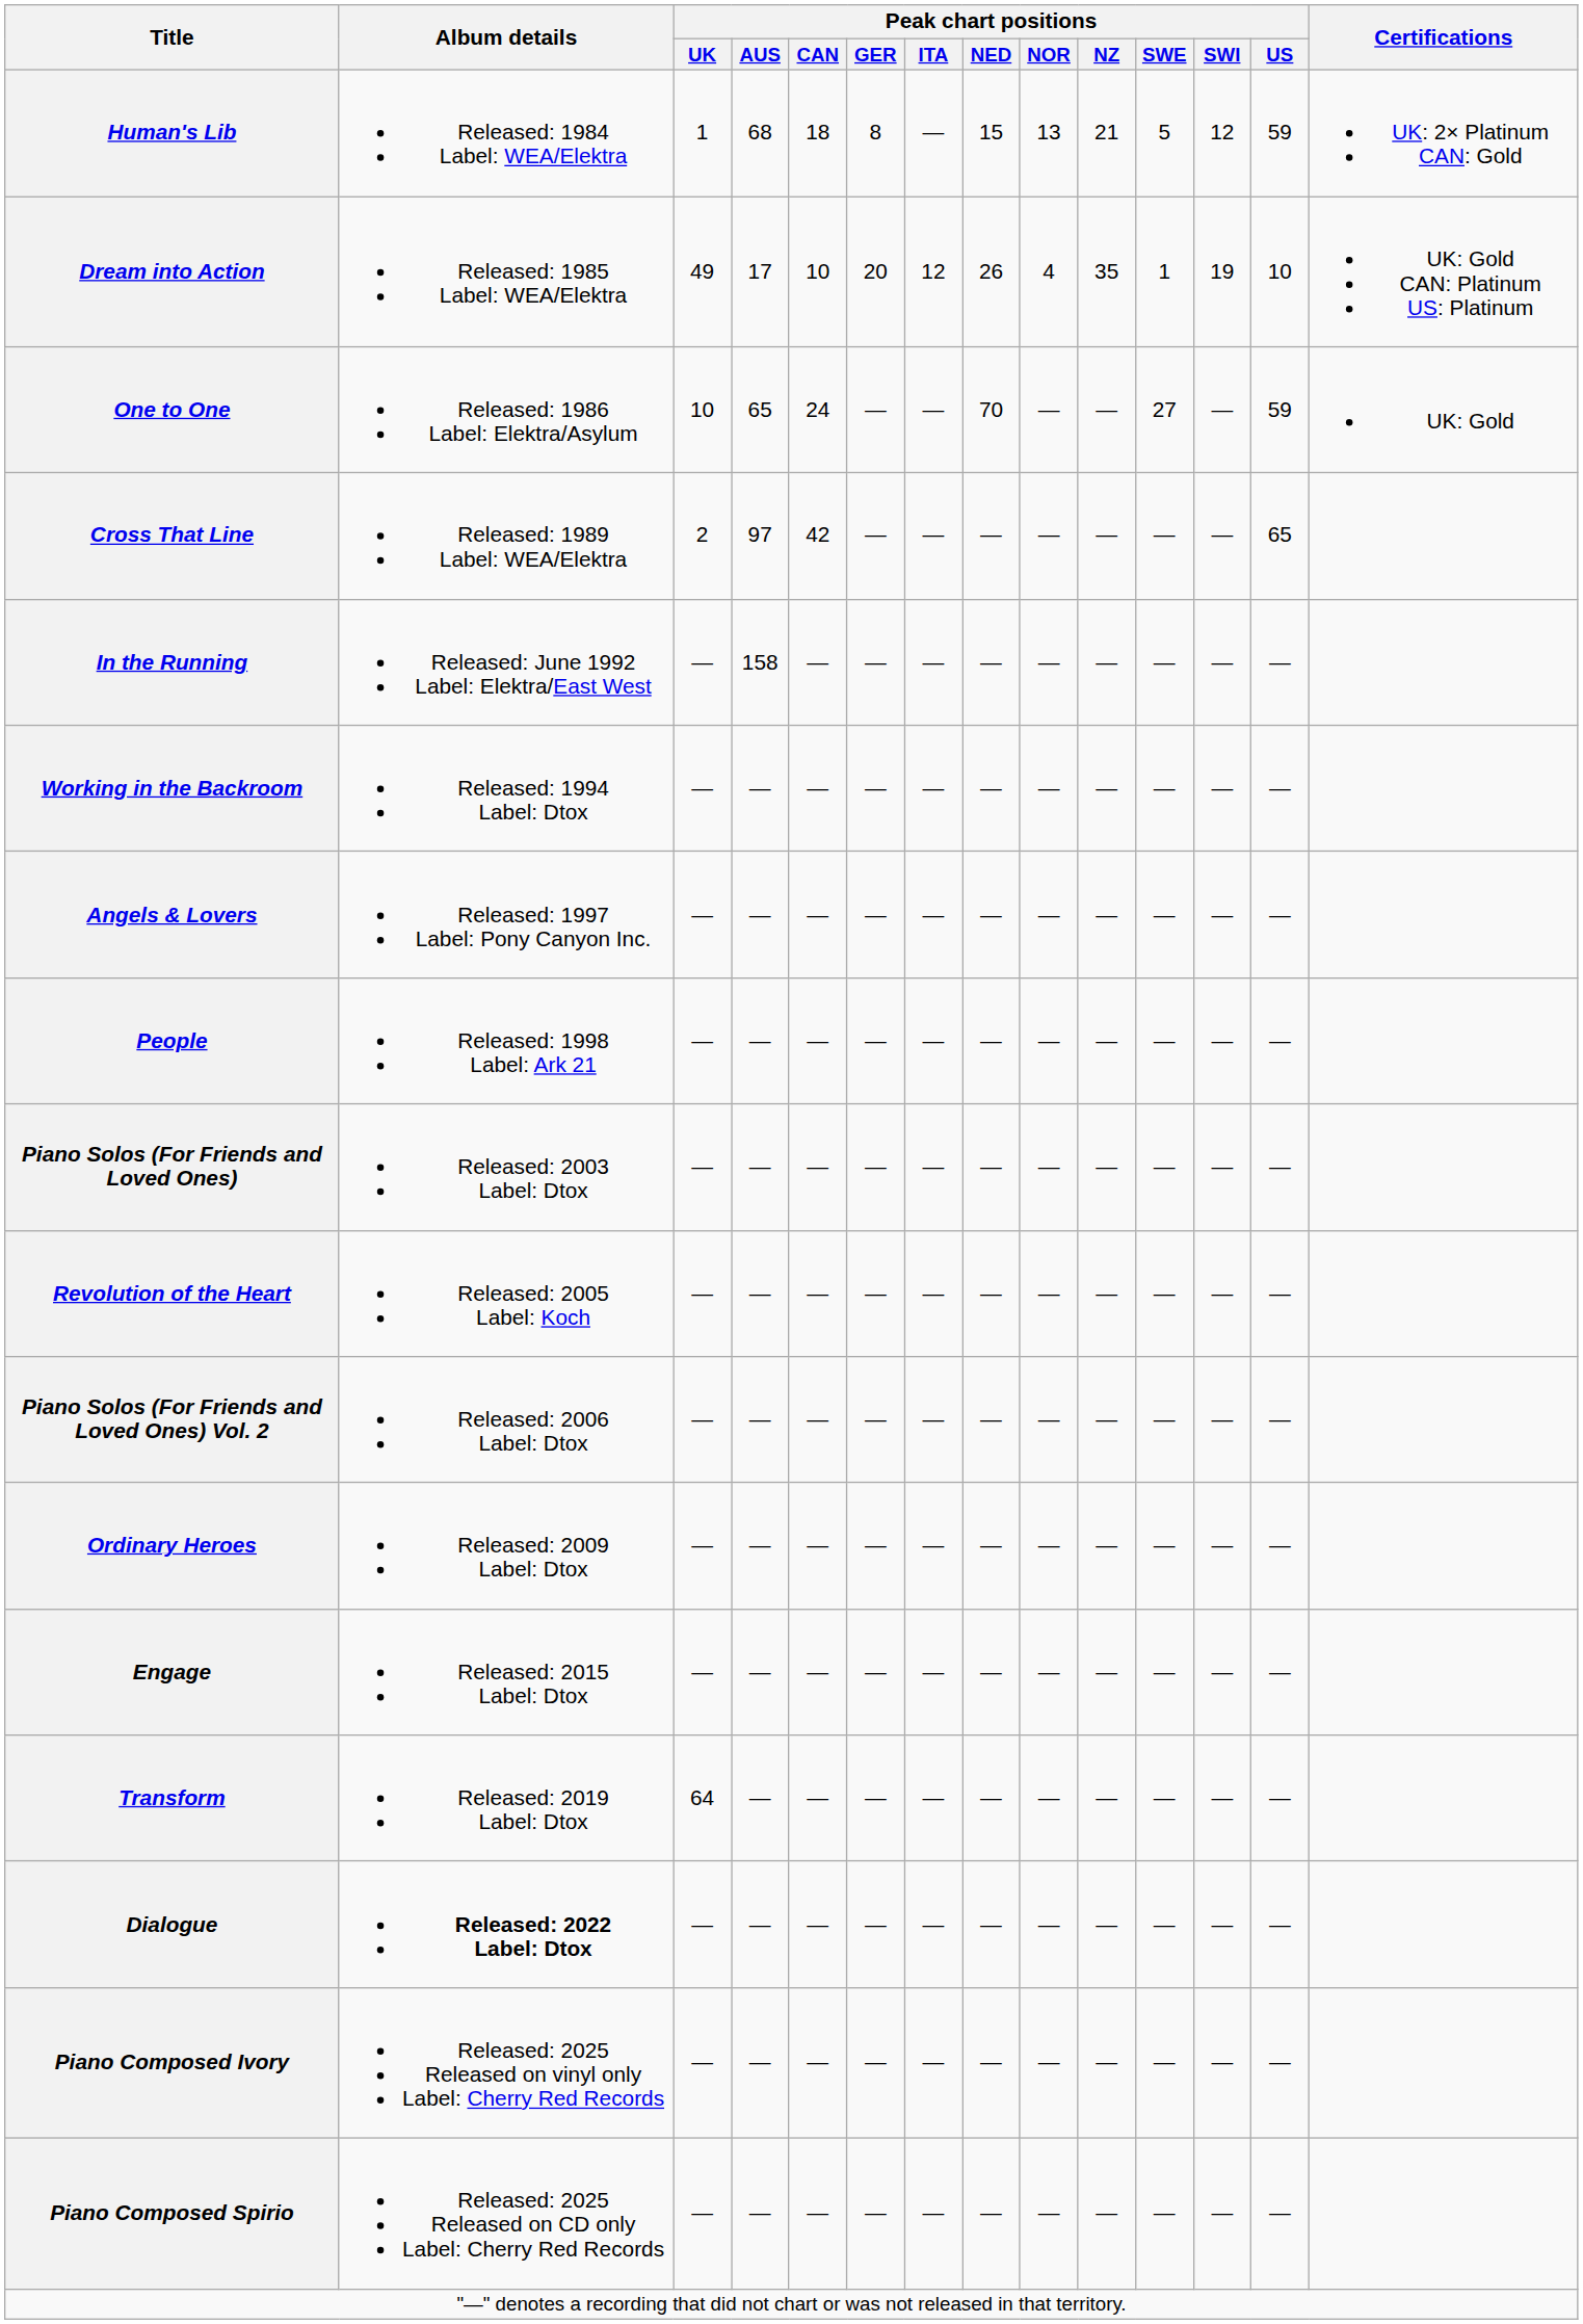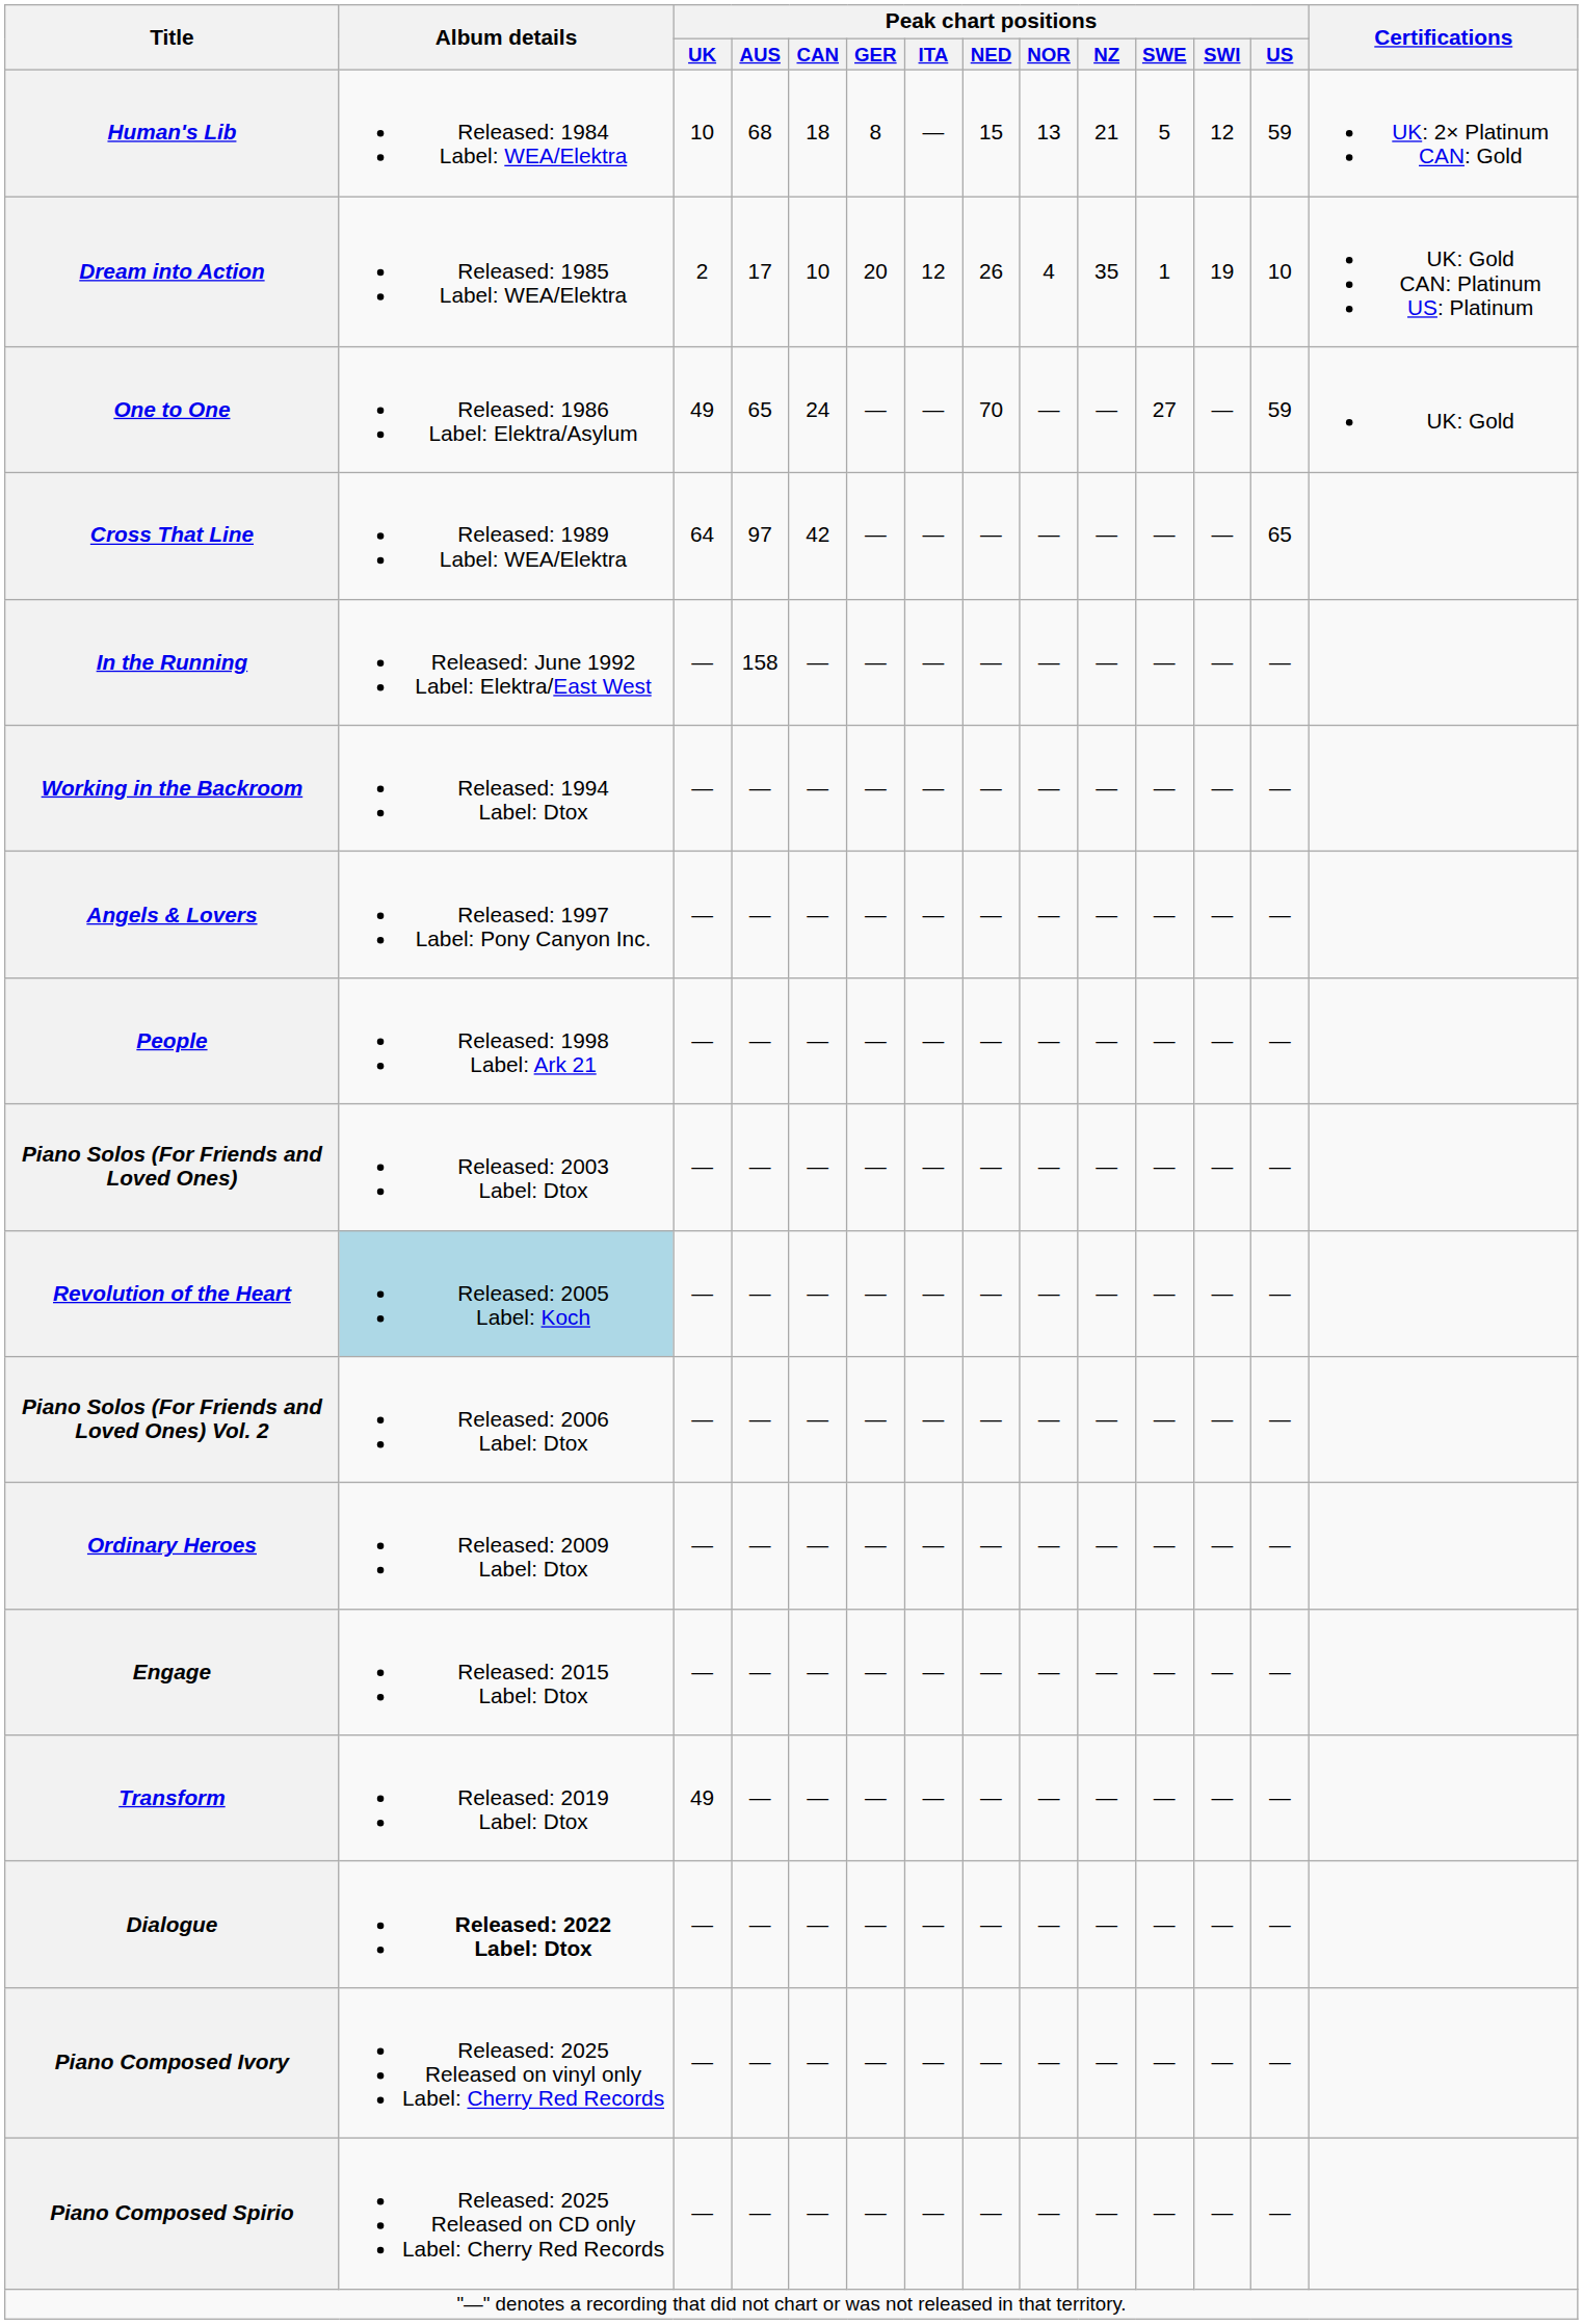Human's Lib | Peak chart positions / UK: 1 -> 10
Dream into Action | Peak chart positions / UK: 49 -> 2
One to One | Peak chart positions / UK: 10 -> 49
Cross That Line | Peak chart positions / UK: 2 -> 64
Revolution of the Heart | Album details: no background -> lightblue background
Transform | Peak chart positions / UK: 64 -> 49
